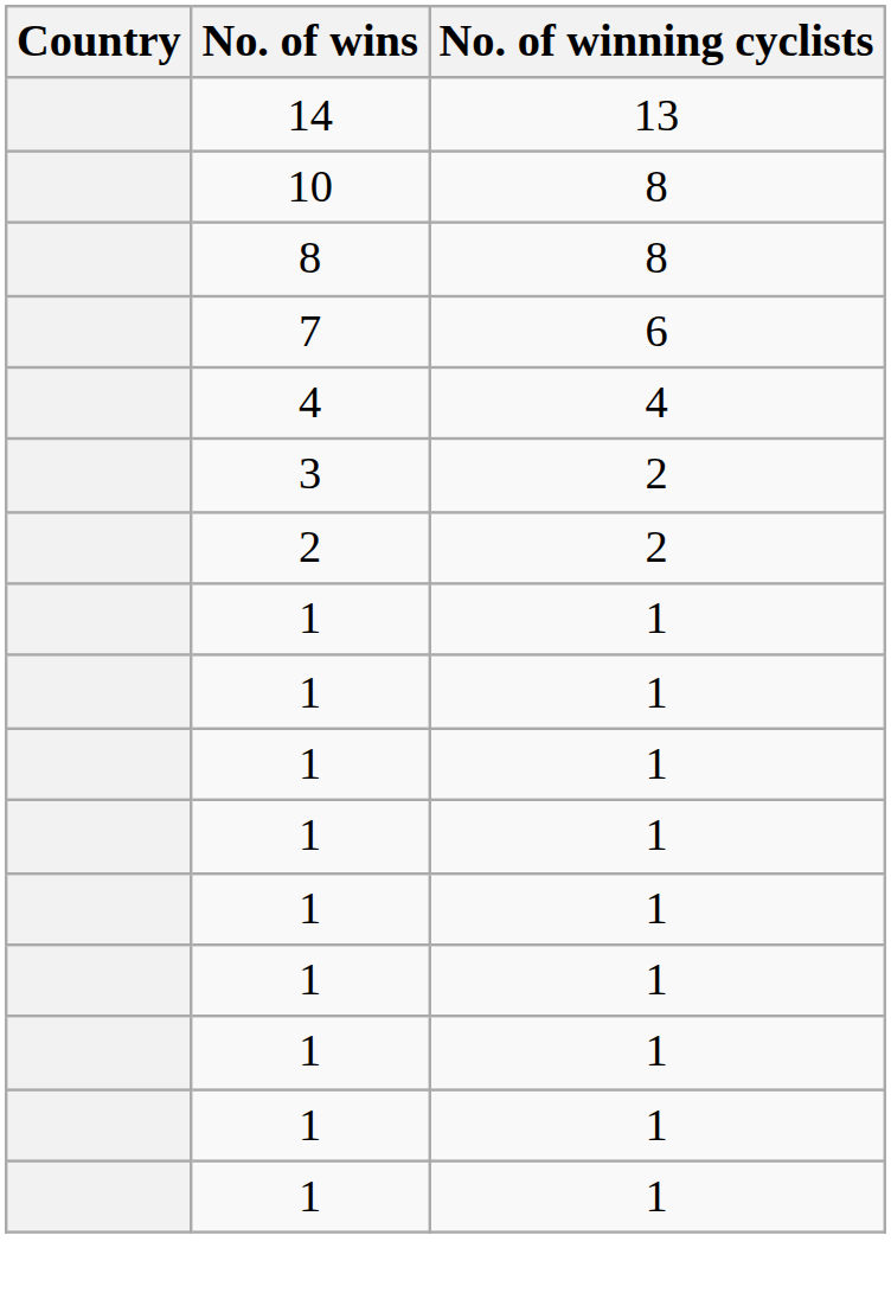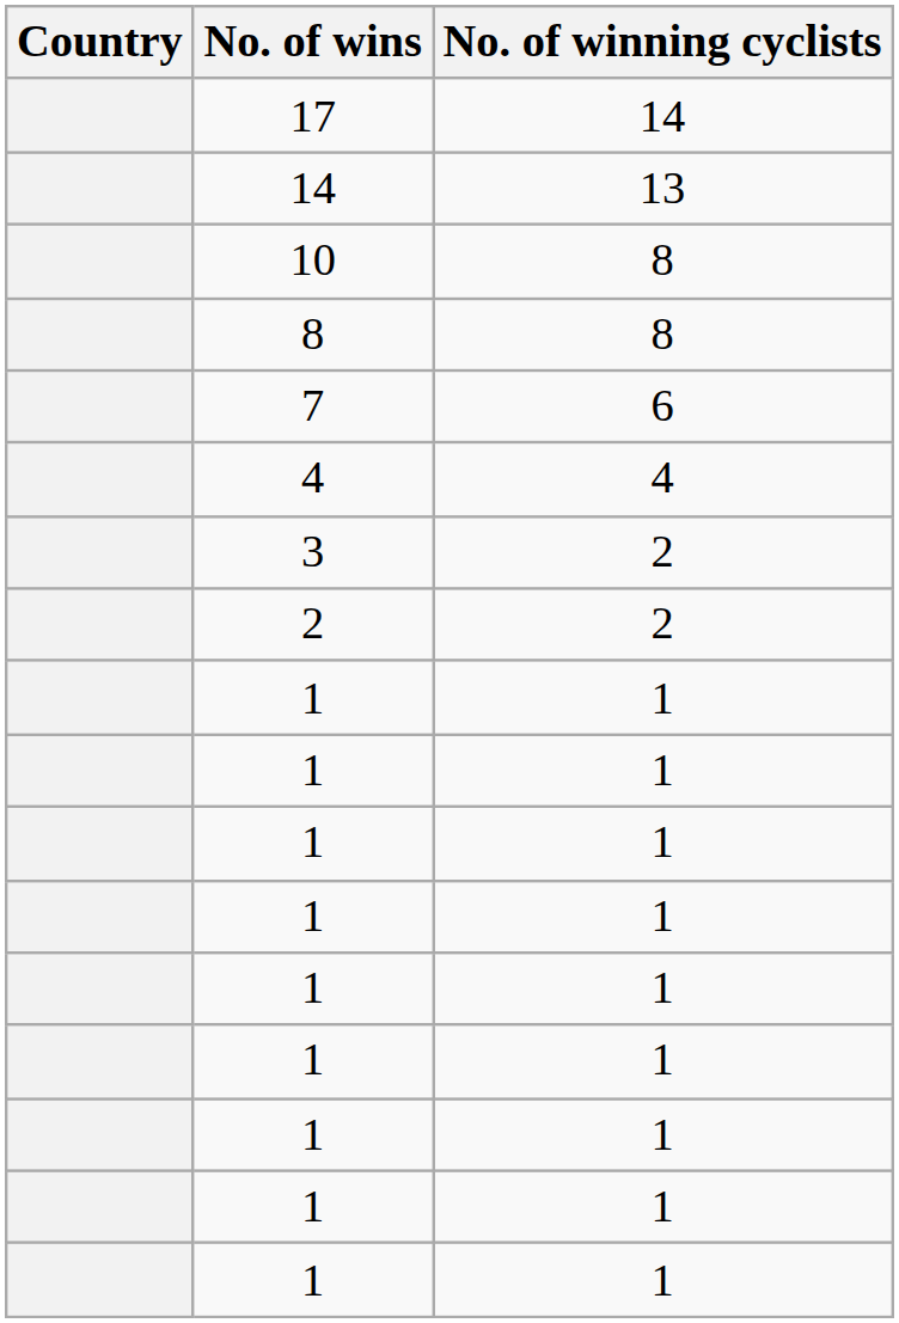+ row: 17 | 14
